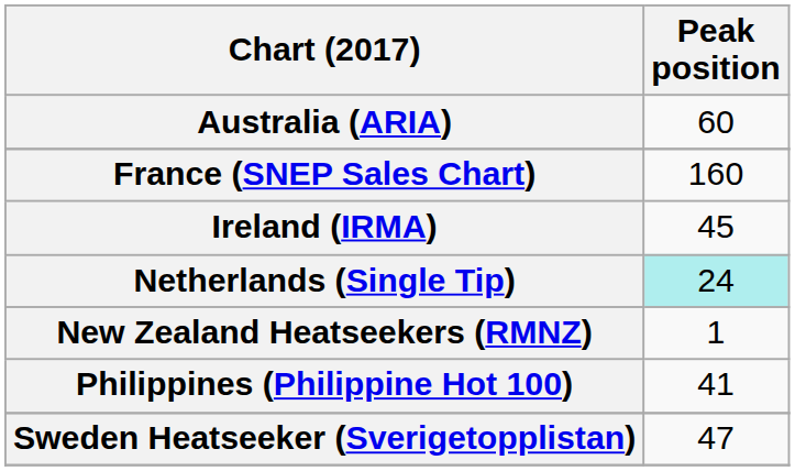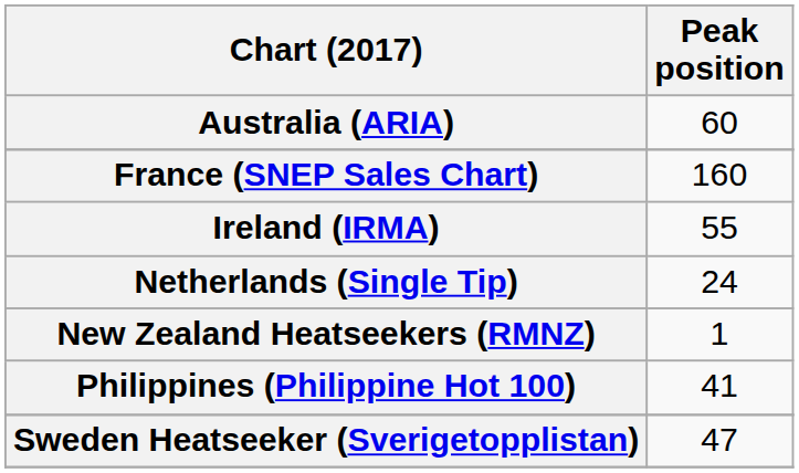Ireland (IRMA) | Peak position: 45 -> 55
Netherlands (Single Tip) | Peak position: paleturquoise background -> no background
